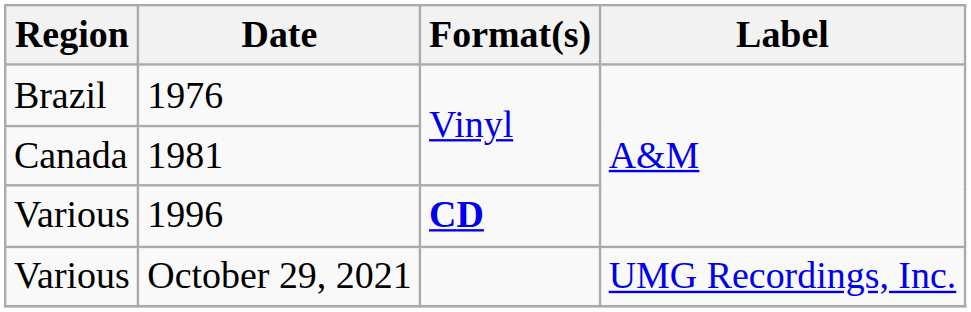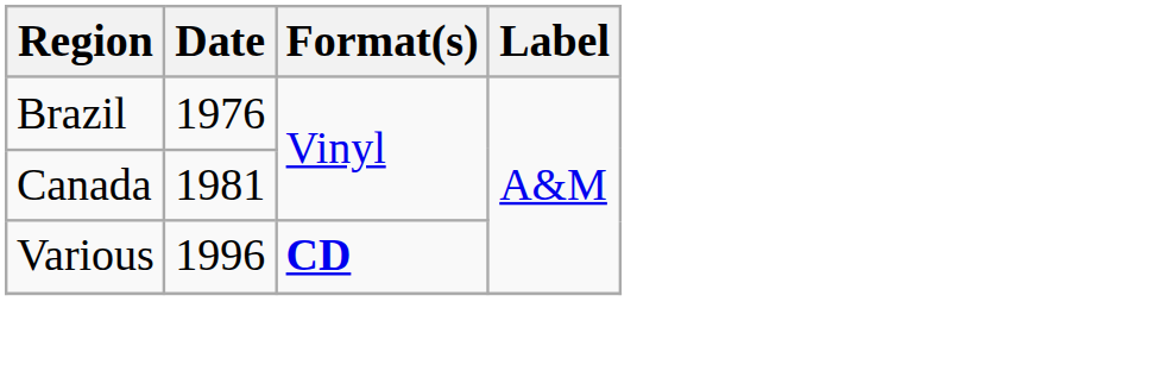- row: Various | October 29, 2021 | UMG Recordings, Inc.
